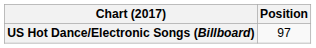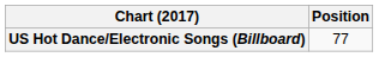US Hot Dance/Electronic Songs (Billboard) | Position: 97 -> 77
